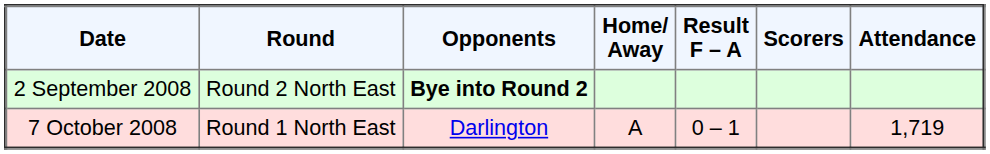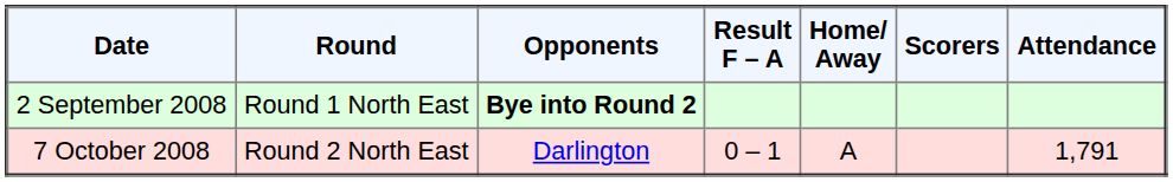columns swapped: Home/ Away <-> Result F – A
2 September 2008 | Round: Round 2 North East -> Round 1 North East
7 October 2008 | Round: Round 1 North East -> Round 2 North East
7 October 2008 | Attendance: 1,719 -> 1,791
